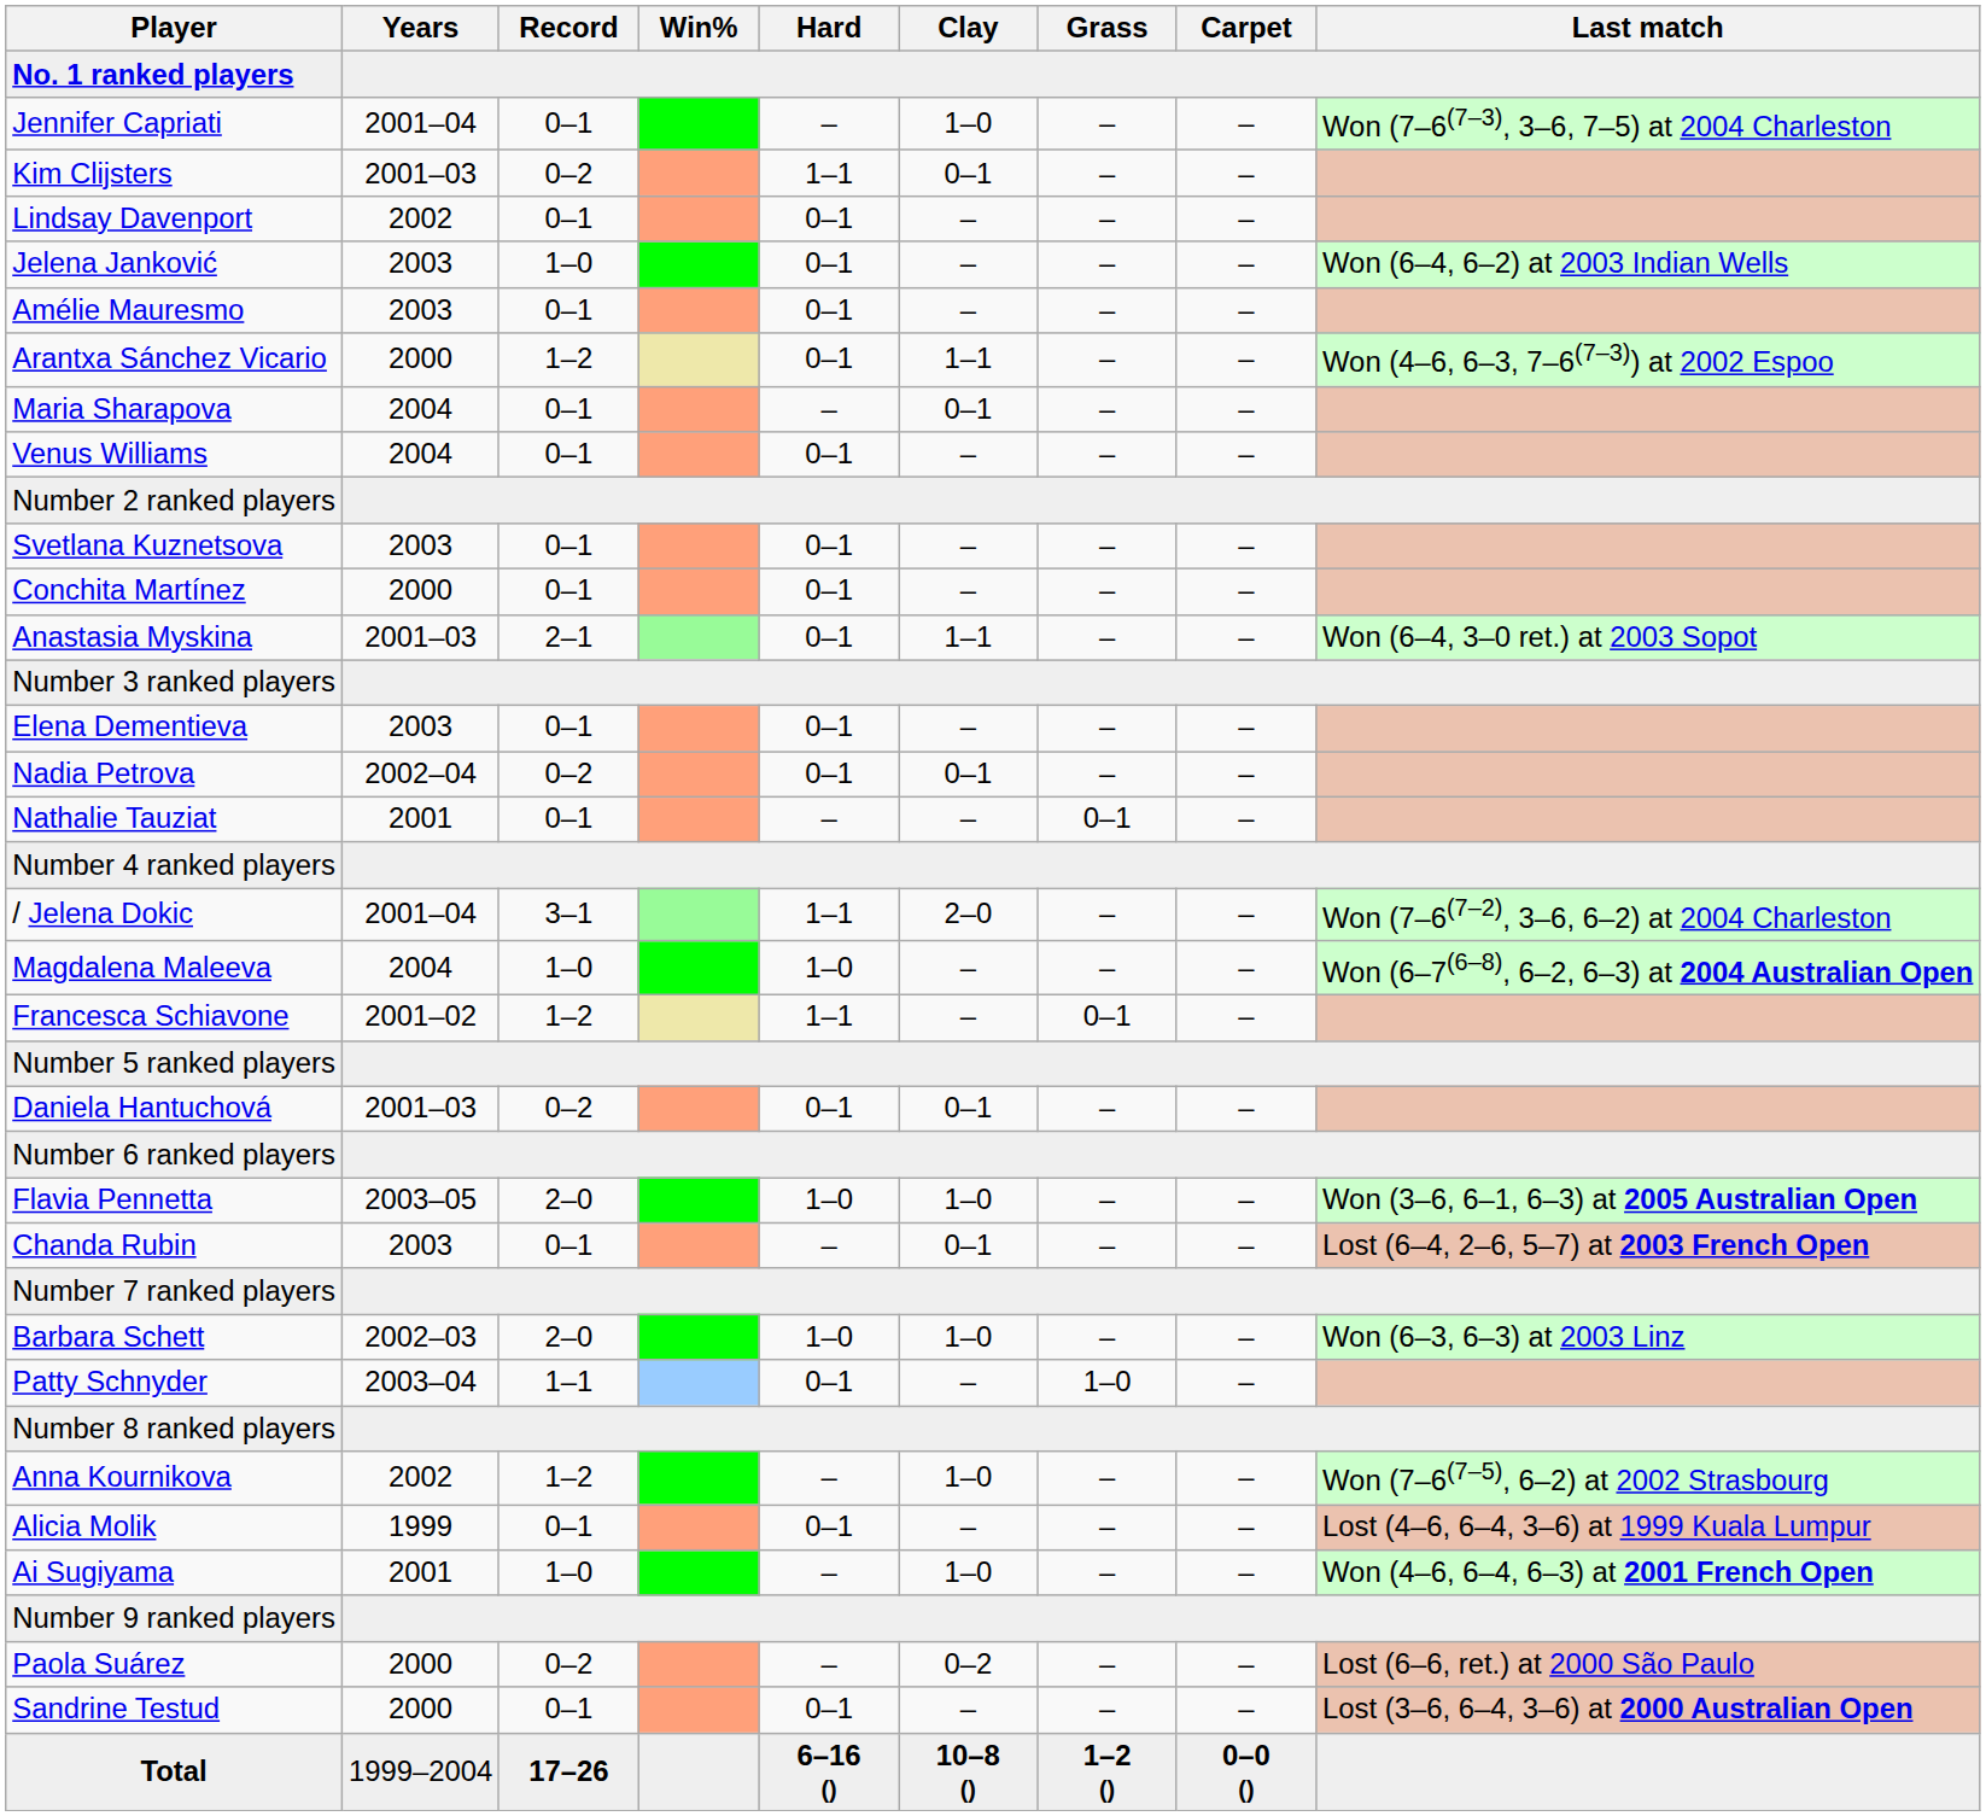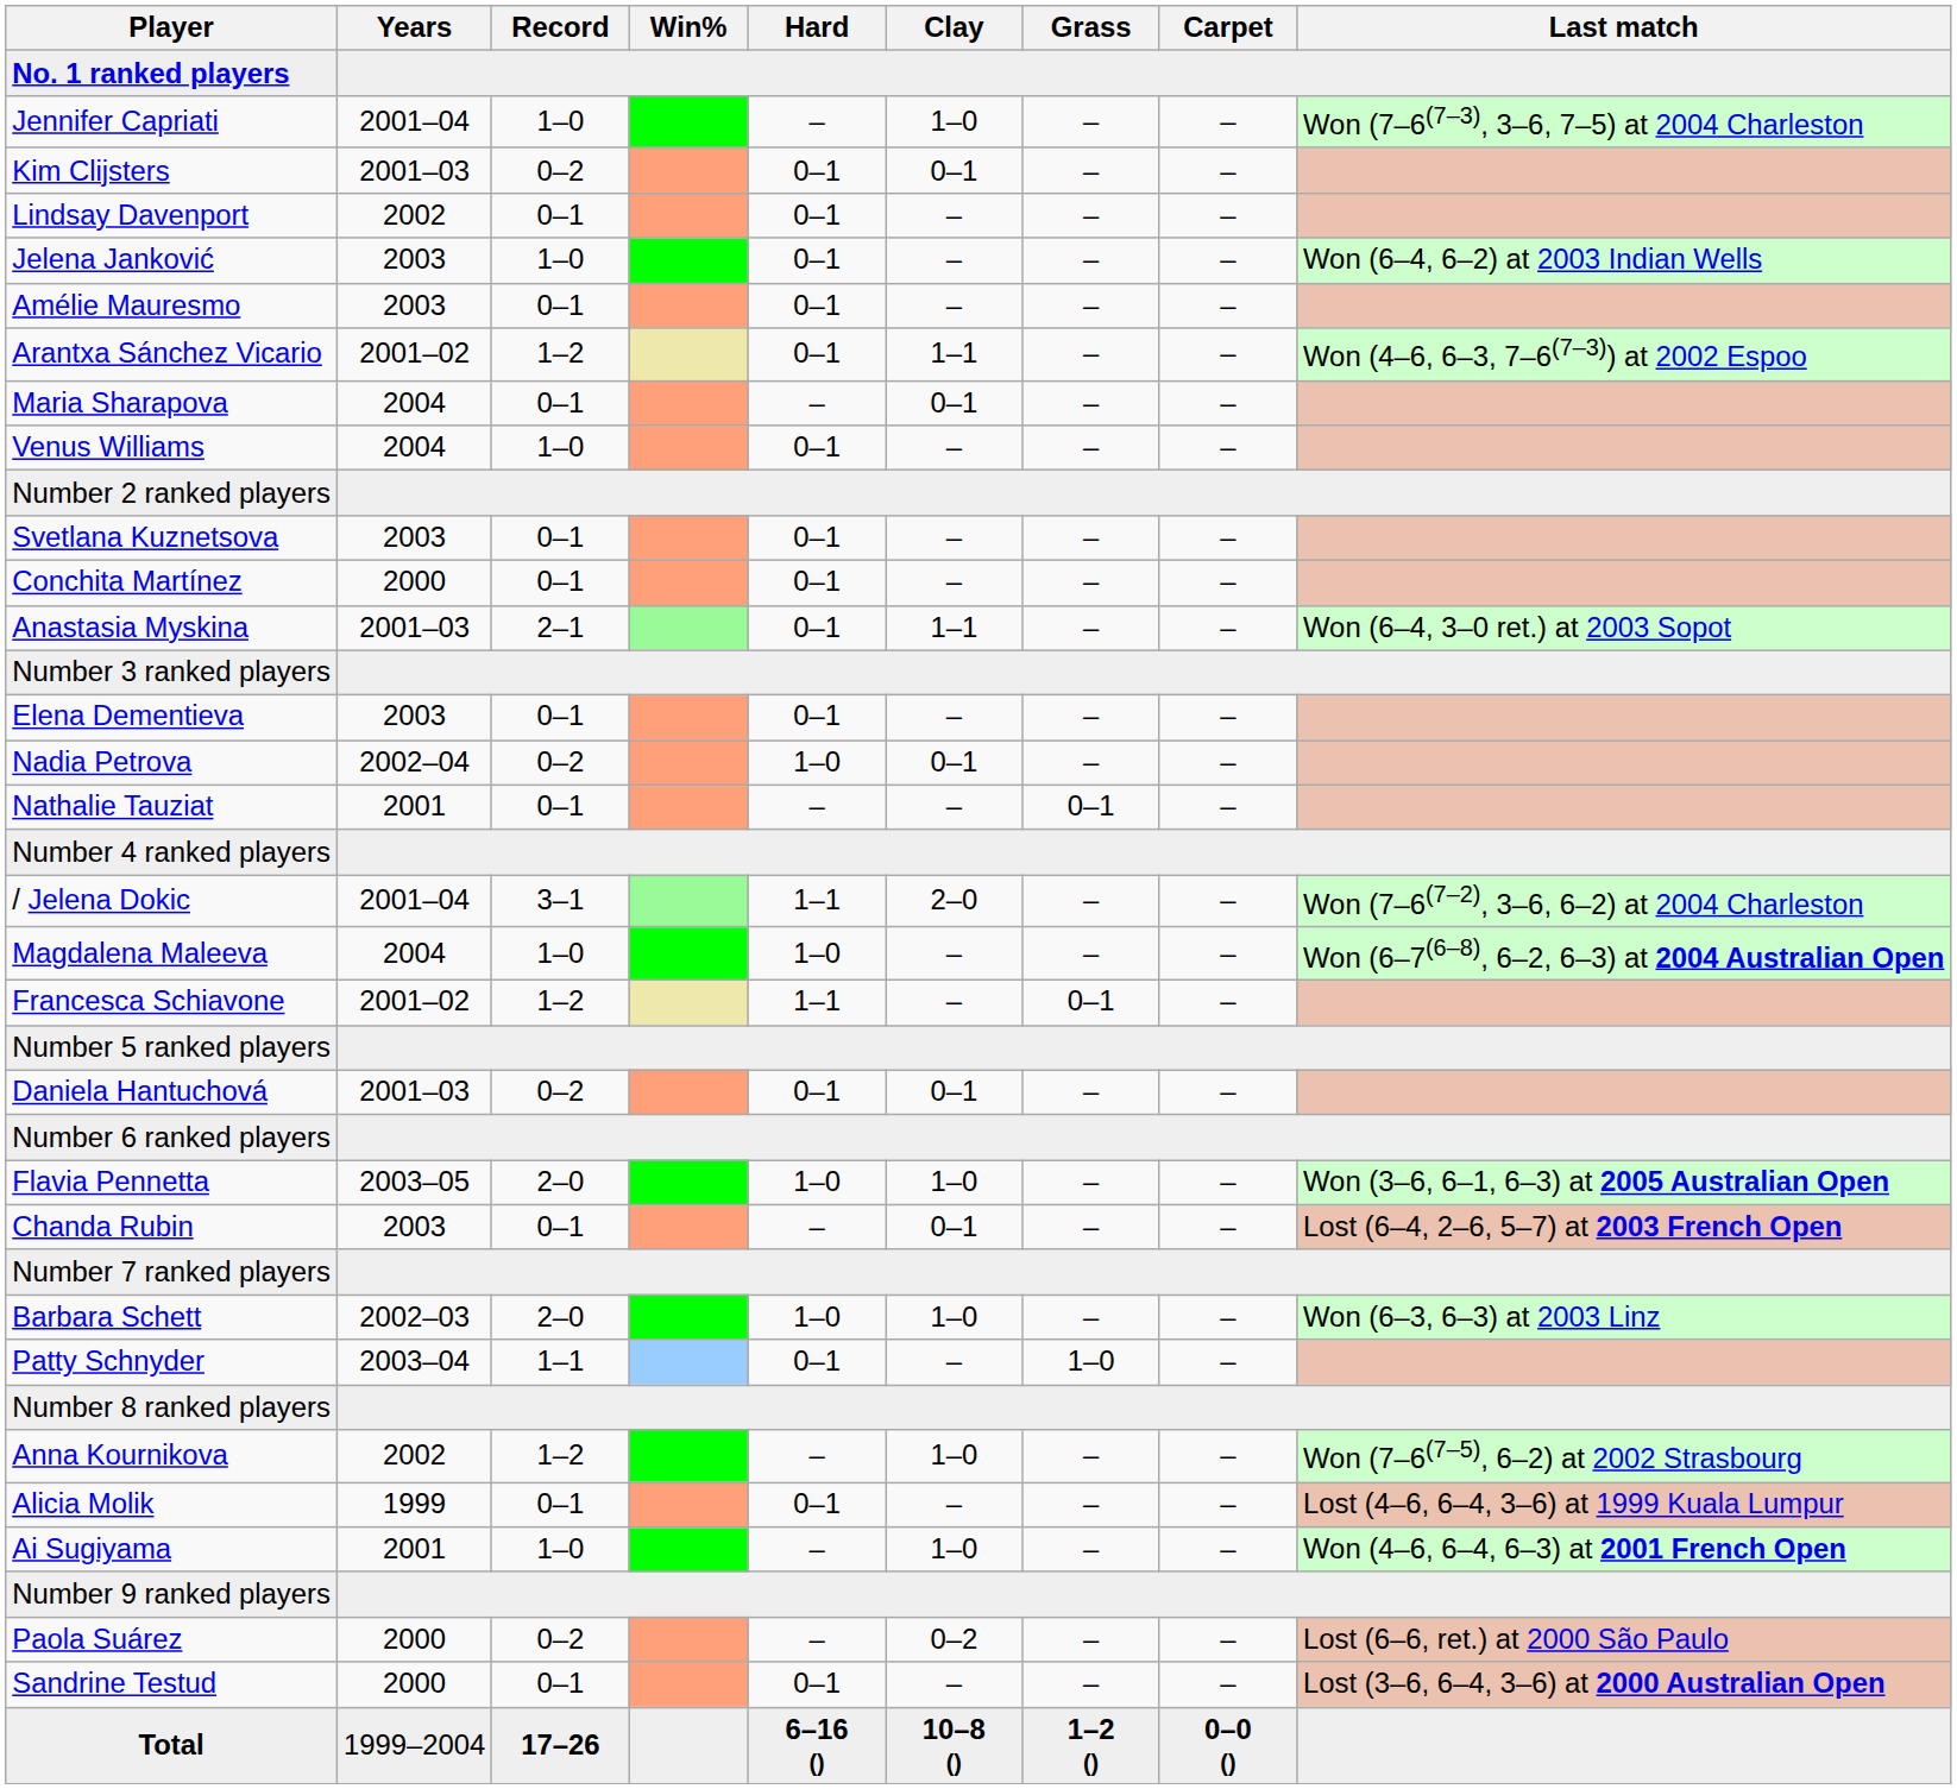Jennifer Capriati | Record: 0–1 -> 1–0
Kim Clijsters | Hard: 1–1 -> 0–1
Arantxa Sánchez Vicario | Years: 2000 -> 2001–02
Venus Williams | Record: 0–1 -> 1–0
Nadia Petrova | Hard: 0–1 -> 1–0
